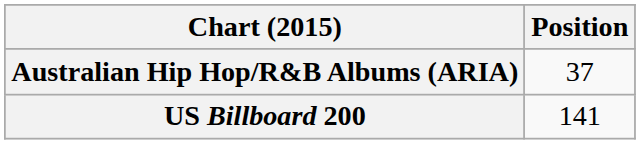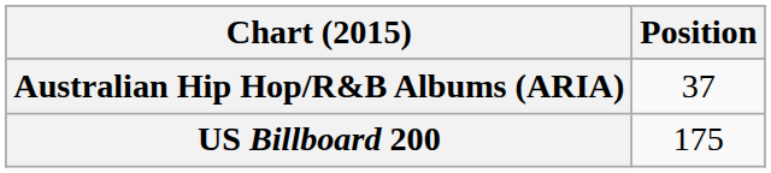US Billboard 200 | Position: 141 -> 175
